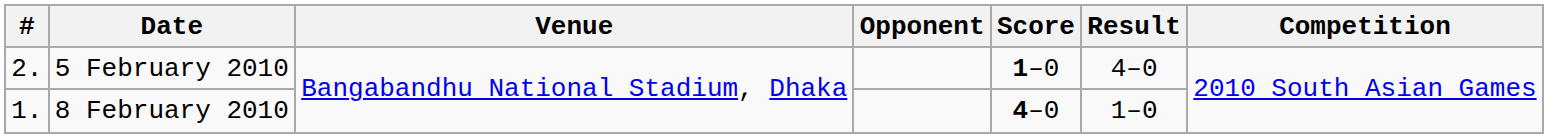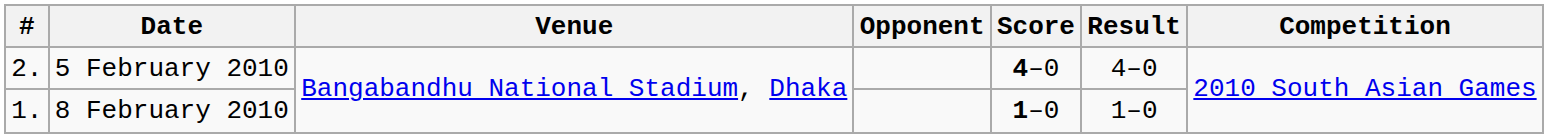5 February 2010 | Score: 1–0 -> 4–0
8 February 2010 | Score: 4–0 -> 1–0
